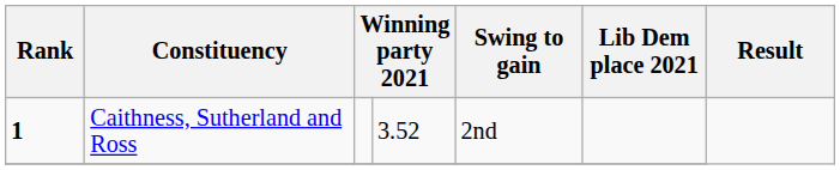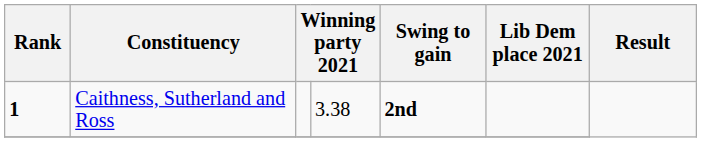Caithness, Sutherland and Ross | column 4: 3.52 -> 3.38
Caithness, Sutherland and Ross | Swing to gain: normal -> bold
